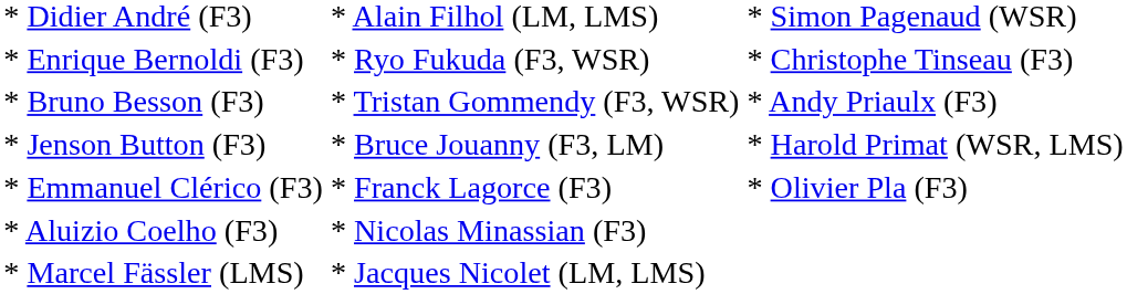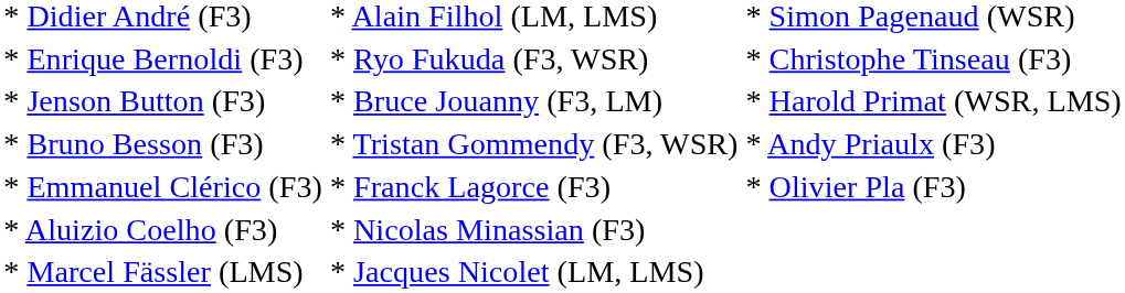rows swapped: * Bruno Besson (F3) <-> * Jenson Button (F3)
